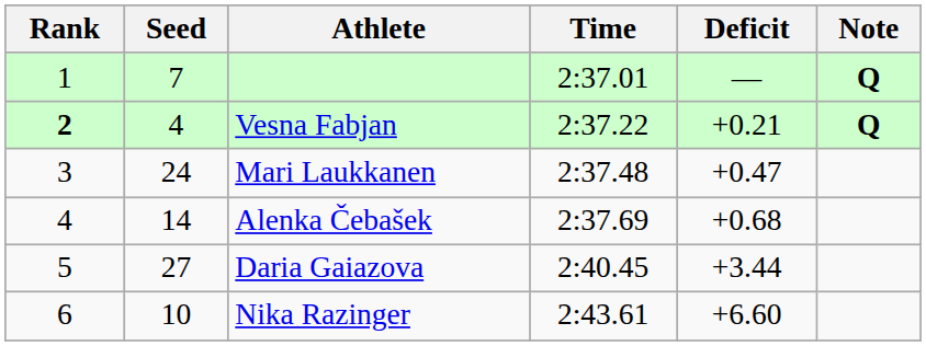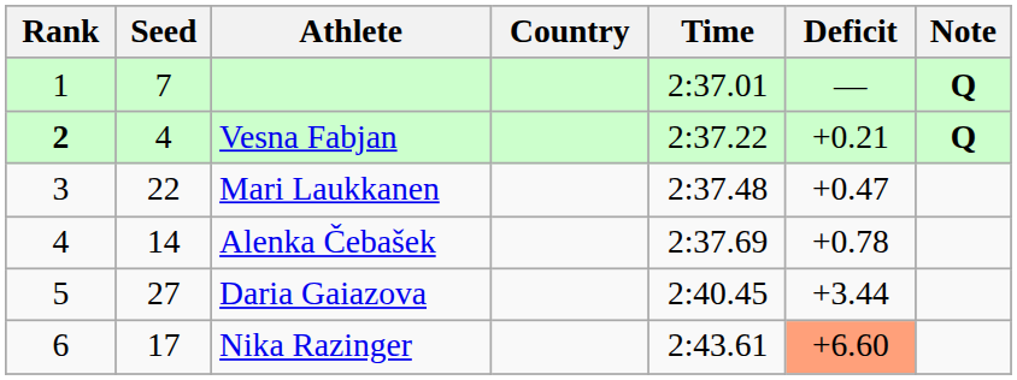+ column: Country
Mari Laukkanen | Seed: 24 -> 22
Alenka Čebašek | Deficit: +0.68 -> +0.78
Nika Razinger | Seed: 10 -> 17
Nika Razinger | Deficit: no background -> lightsalmon background
